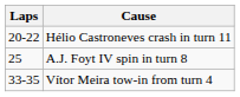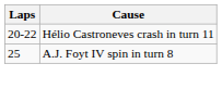- row: 33-35 | Vítor Meira tow-in from turn 4
